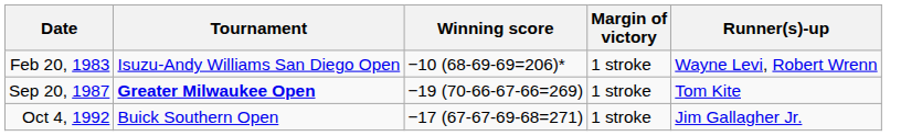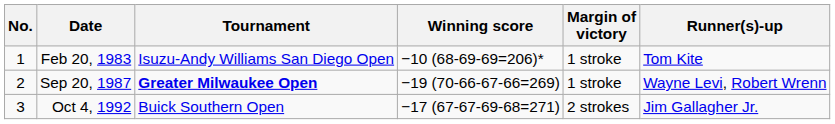+ column: No. | 1 | 2 | 3
Feb 20, 1983 | Runner(s)-up: Wayne Levi, Robert Wrenn -> Tom Kite
Sep 20, 1987 | Runner(s)-up: Tom Kite -> Wayne Levi, Robert Wrenn
Oct 4, 1992 | Margin of victory: 1 stroke -> 2 strokes
